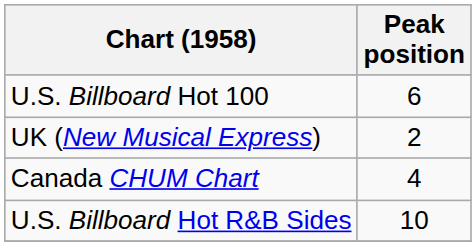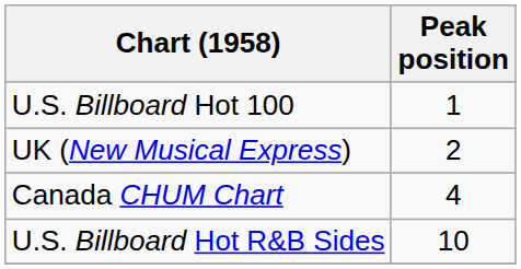U.S. Billboard Hot 100 | Peak position: 6 -> 1
